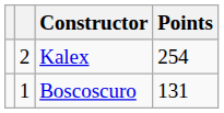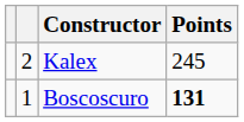Kalex | Points: 254 -> 245
Boscoscuro | Points: normal -> bold
